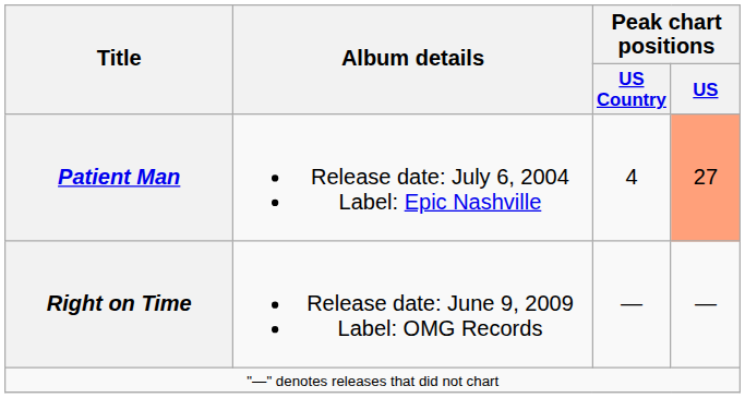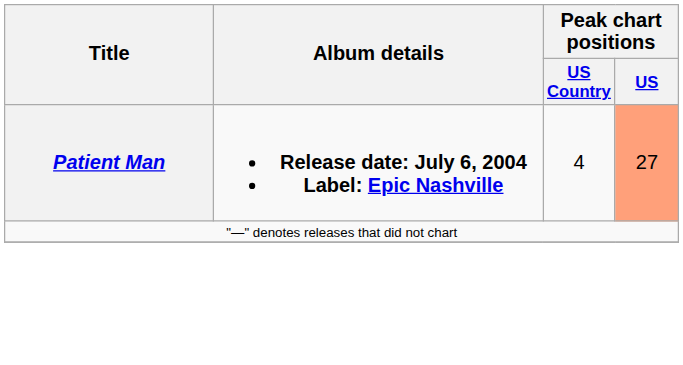Patient Man | Album details: normal -> bold
- row: Right on Time | Release date: June 9, 2009 Label: OMG Records | — | —
